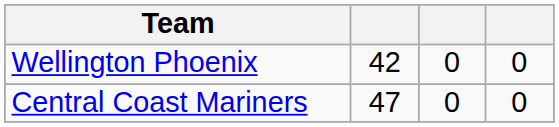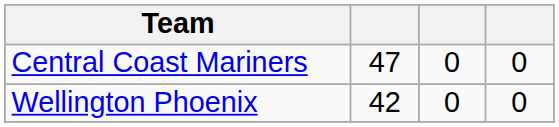rows swapped: Wellington Phoenix <-> Central Coast Mariners
